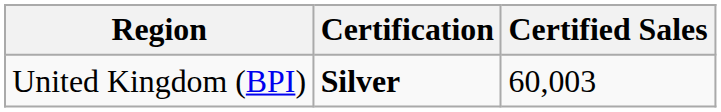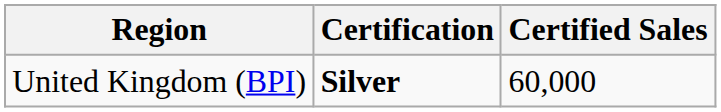United Kingdom (BPI) | Certified Sales: 60,003 -> 60,000
